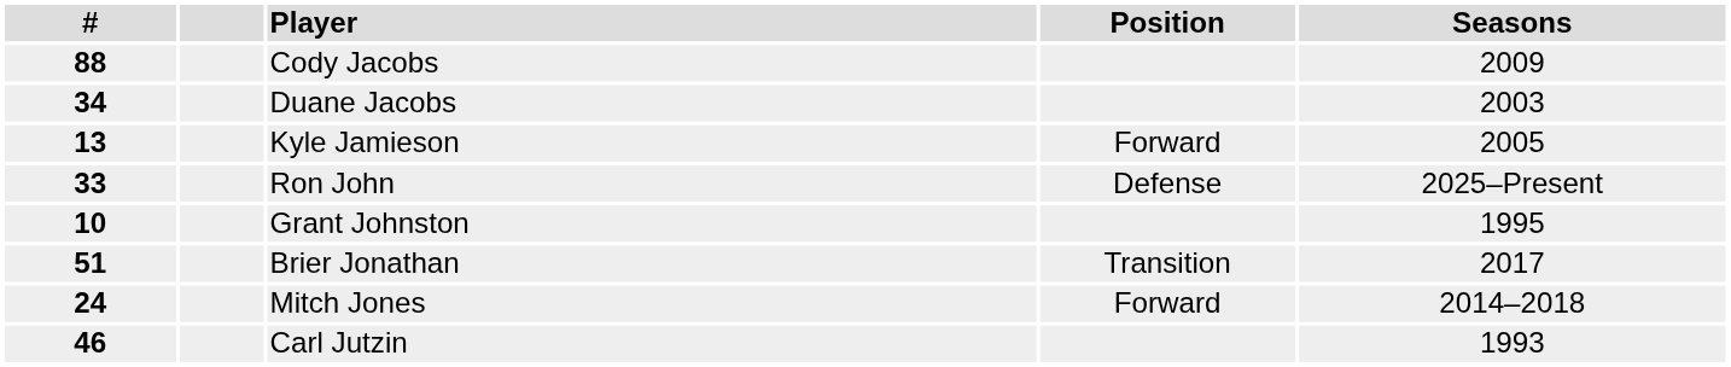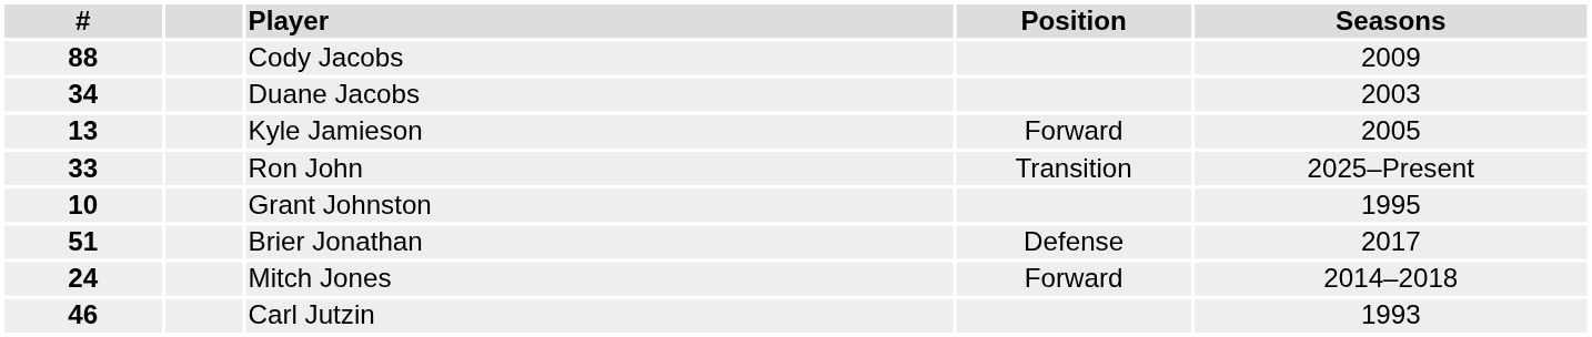Ron John | Position: Defense -> Transition
Brier Jonathan | Position: Transition -> Defense
